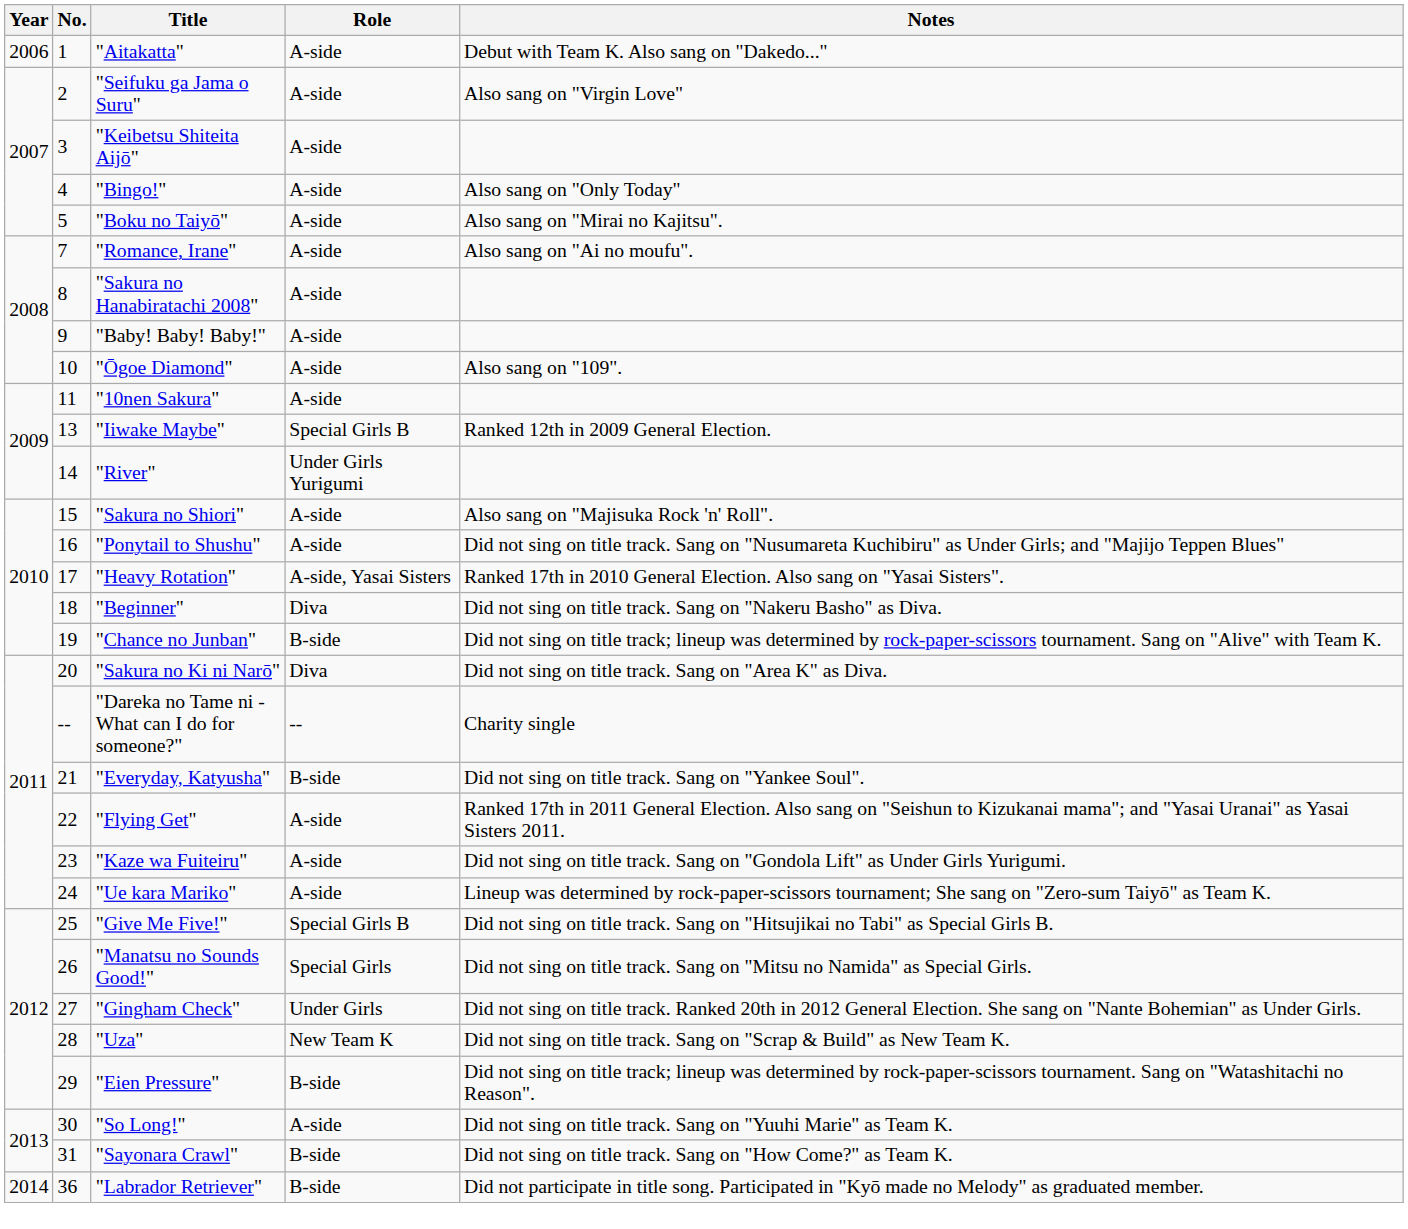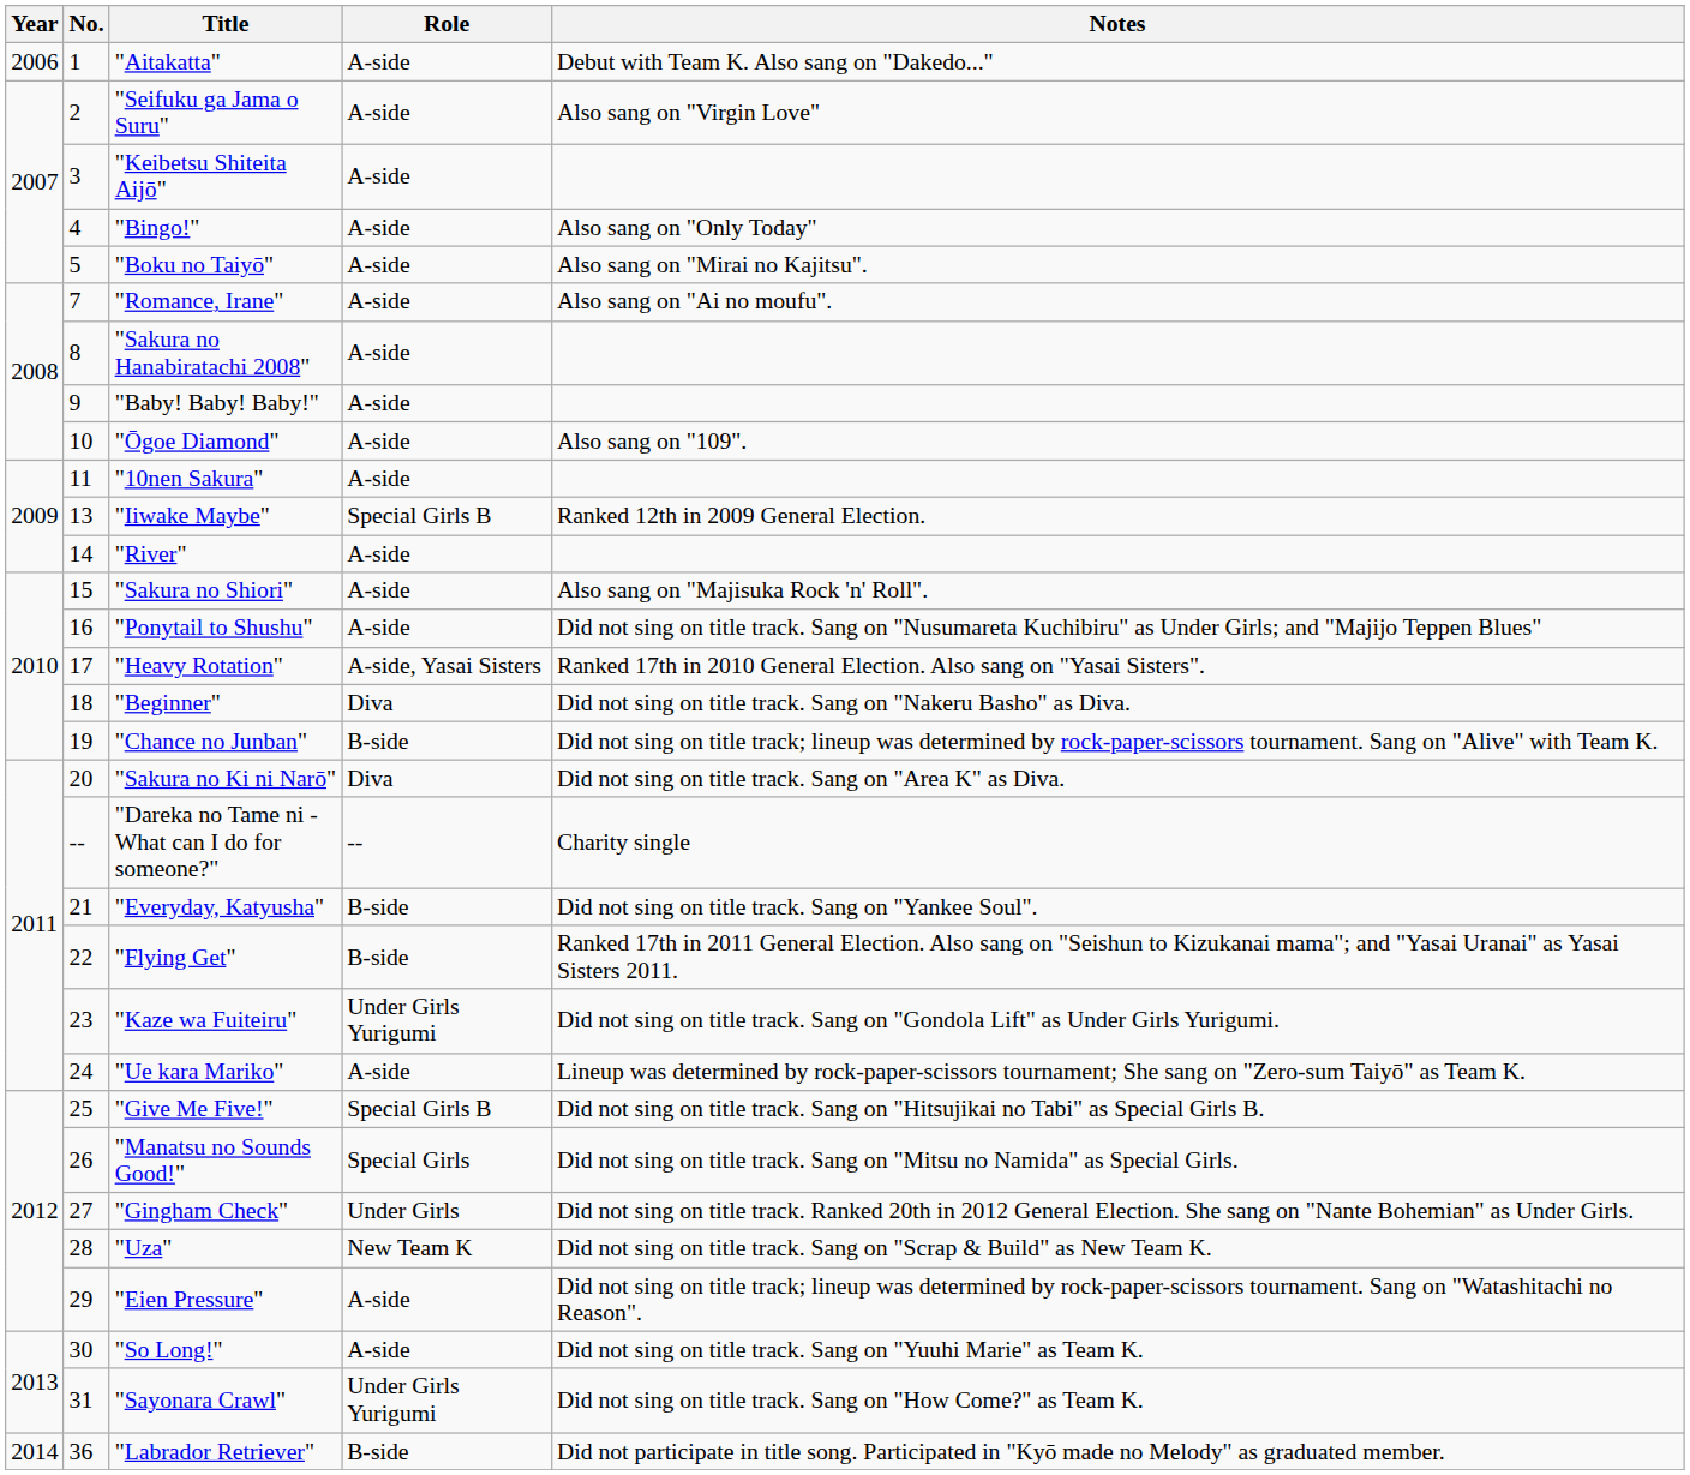"River" | Role: Under Girls Yurigumi -> A-side
"Flying Get" | Role: A-side -> B-side
"Kaze wa Fuiteiru" | Role: A-side -> Under Girls Yurigumi
"Eien Pressure" | Role: B-side -> A-side
"Sayonara Crawl" | Role: B-side -> Under Girls Yurigumi
